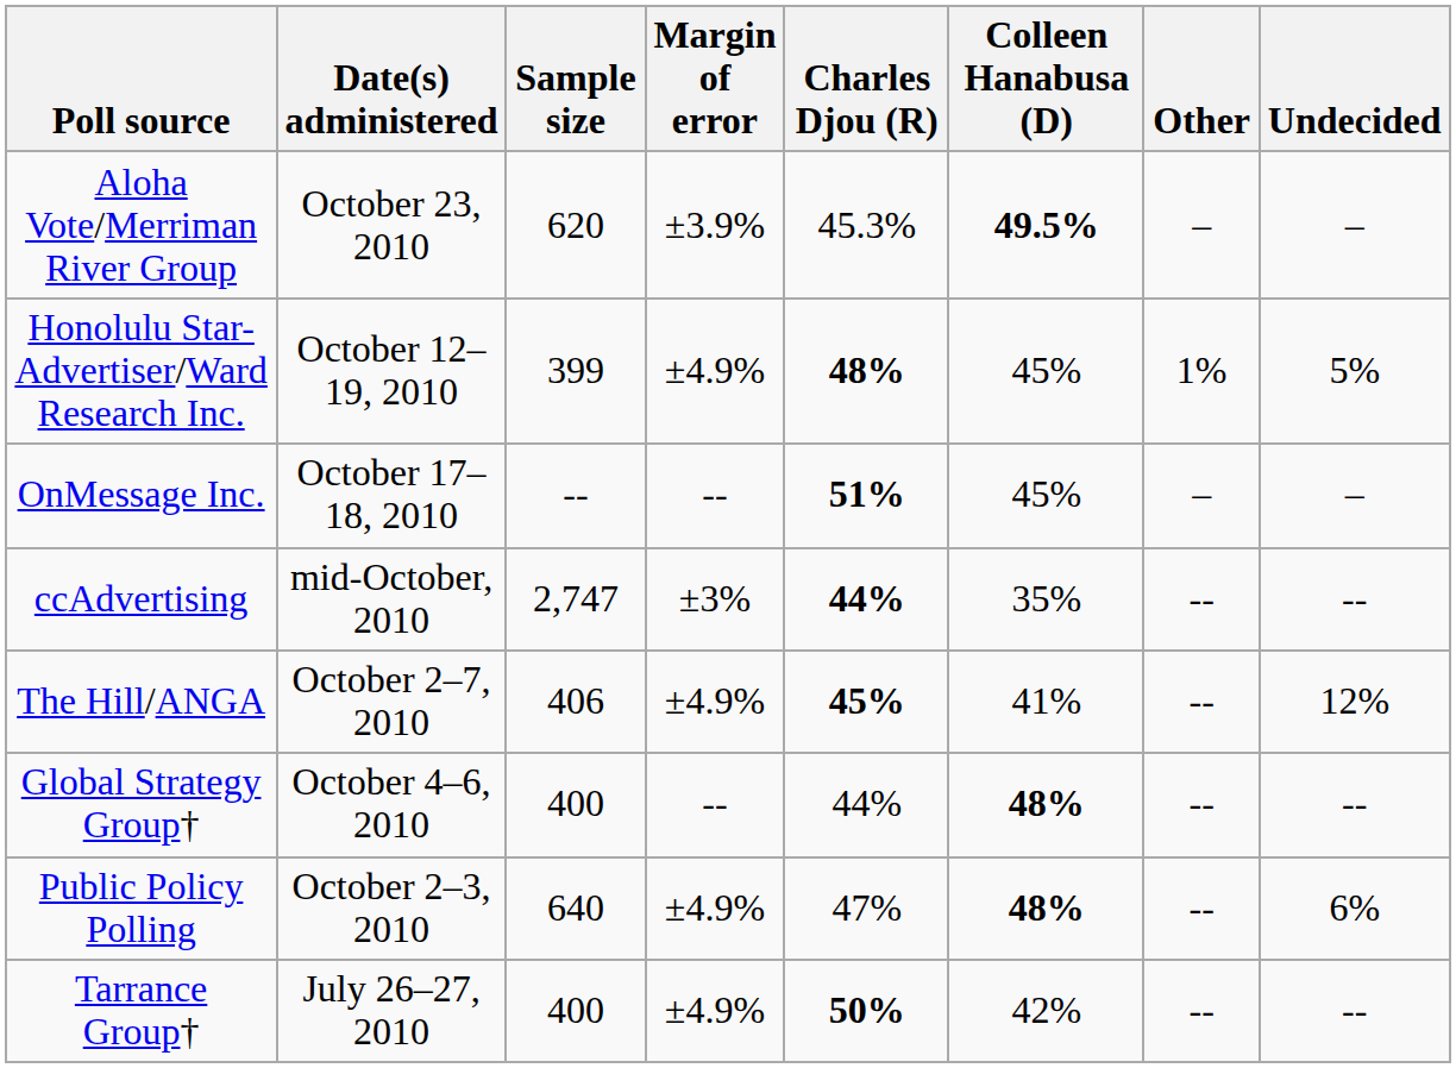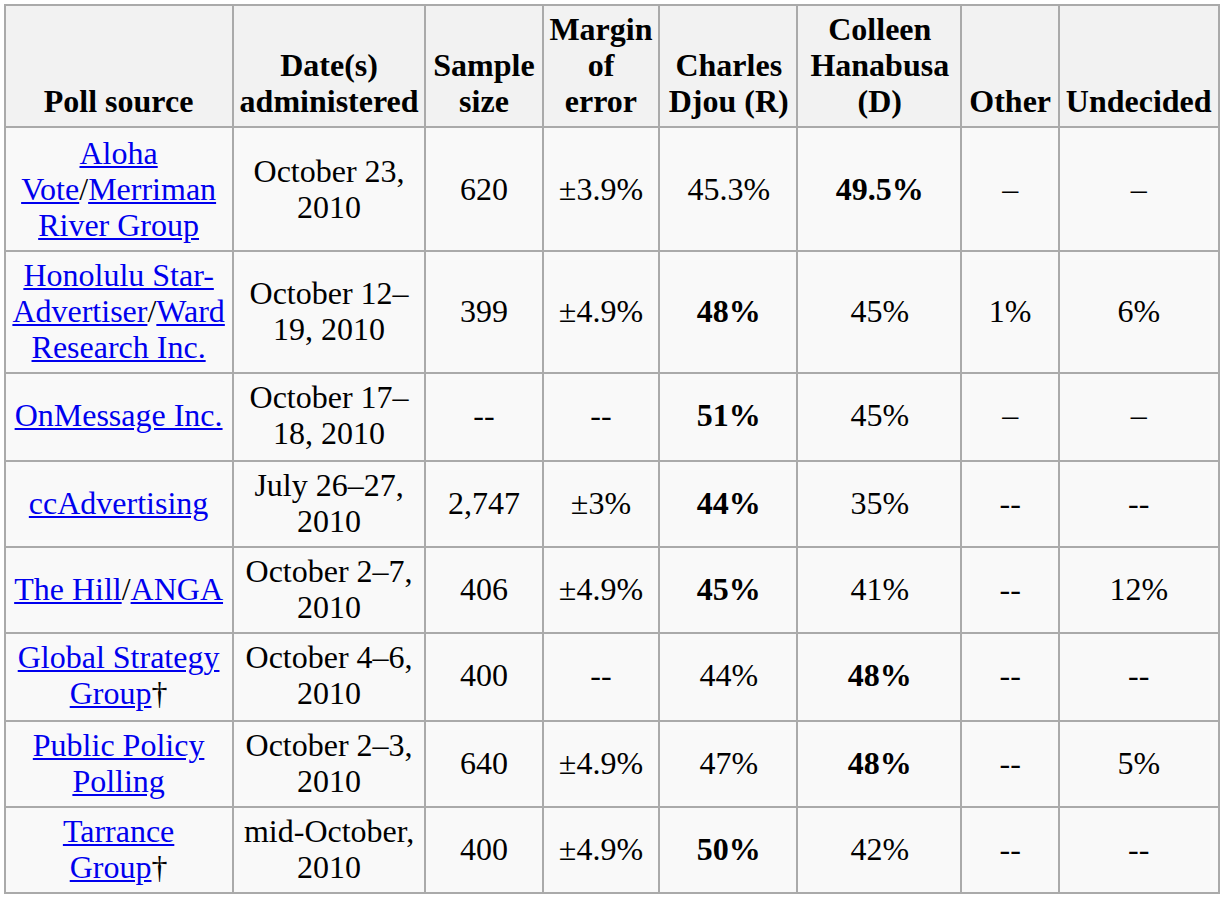Honolulu Star-Advertiser/Ward Research Inc. | Undecided: 5% -> 6%
ccAdvertising | Date(s) administered: mid-October, 2010 -> July 26–27, 2010
Public Policy Polling | Undecided: 6% -> 5%
Tarrance Group† | Date(s) administered: July 26–27, 2010 -> mid-October, 2010
